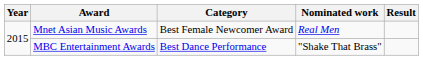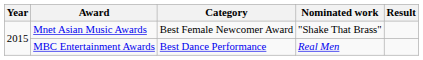Mnet Asian Music Awards | Nominated work: Real Men -> "Shake That Brass"
MBC Entertainment Awards | Nominated work: "Shake That Brass" -> Real Men
